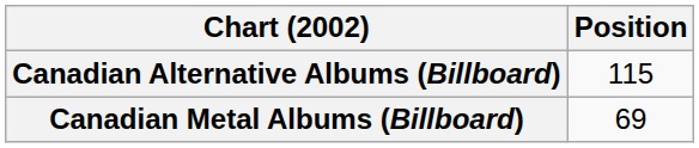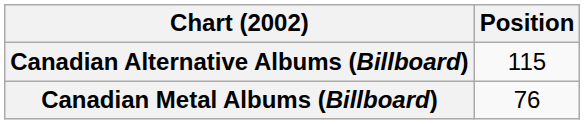Canadian Metal Albums (Billboard) | Position: 69 -> 76
